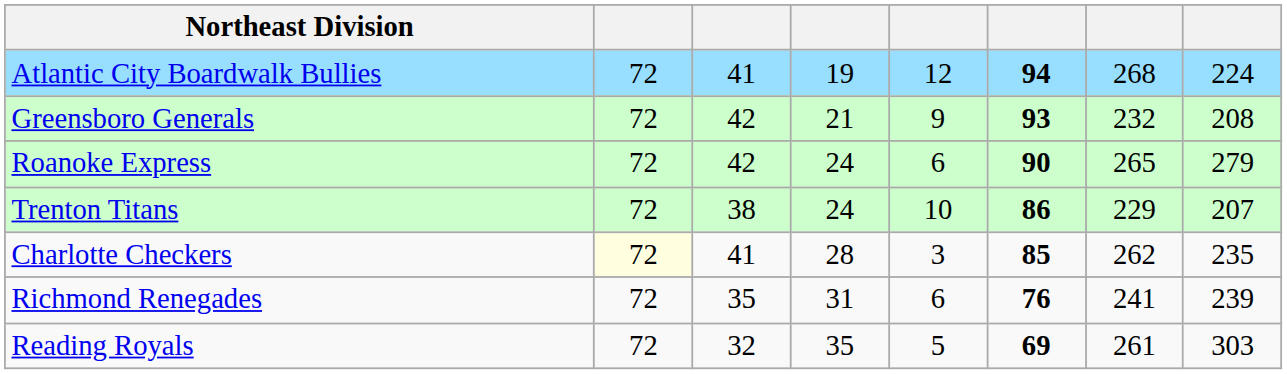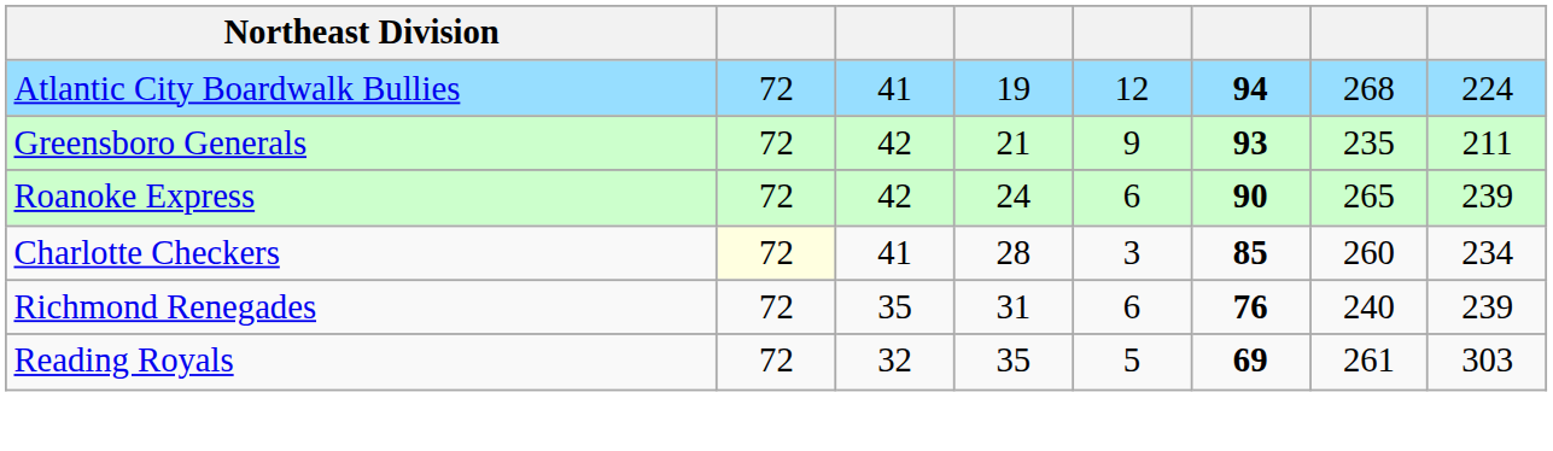Greensboro Generals | column 7: 232 -> 235
Greensboro Generals | column 8: 208 -> 211
Roanoke Express | column 8: 279 -> 239
- row: Trenton Titans | 72 | 38 | 24 | 10 | 86 | 229 | 207
Charlotte Checkers | column 7: 262 -> 260
Charlotte Checkers | column 8: 235 -> 234
Richmond Renegades | column 7: 241 -> 240
